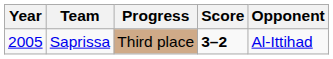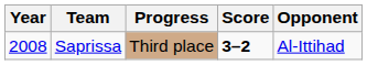Saprissa | Year: 2005 -> 2008
